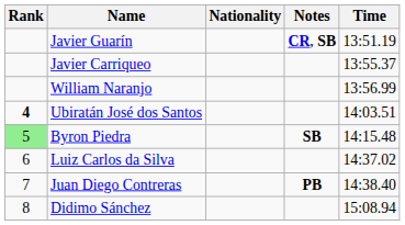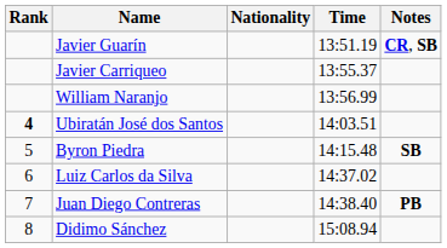columns swapped: Time <-> Notes
Byron Piedra | Rank: lightgreen background -> no background
